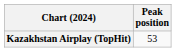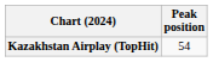Kazakhstan Airplay (TopHit) | Peak position: 53 -> 54
